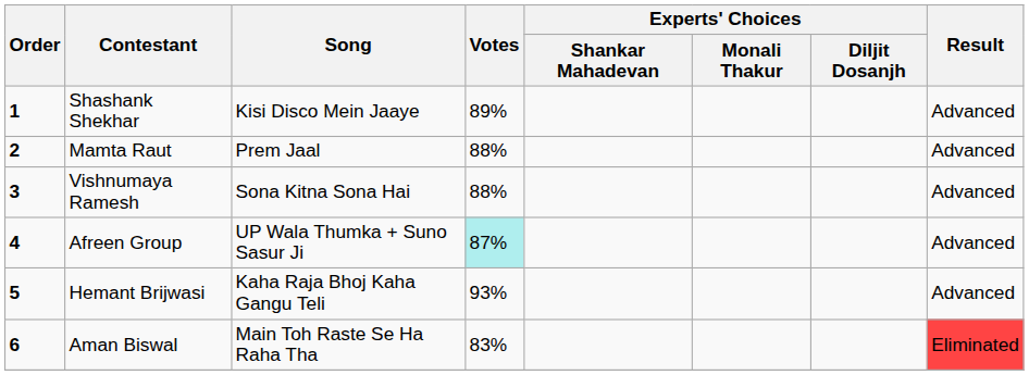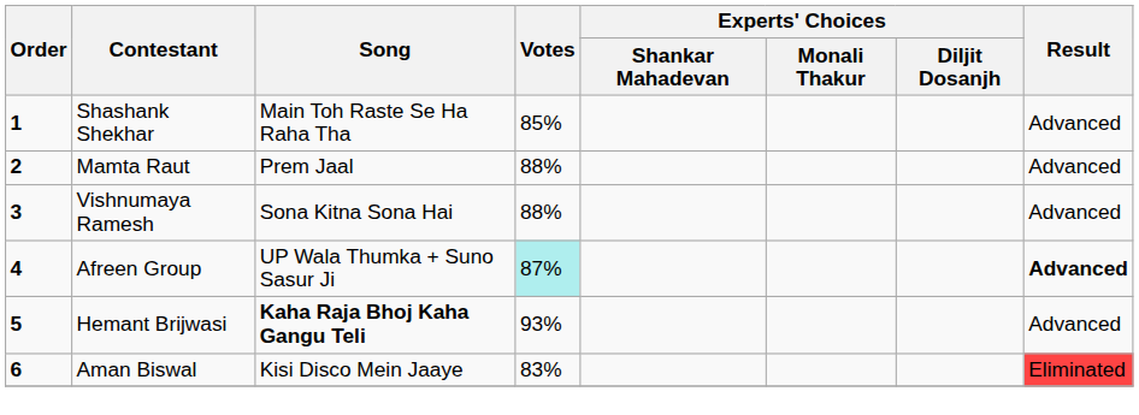Shashank Shekhar | Song: Kisi Disco Mein Jaaye -> Main Toh Raste Se Ha Raha Tha
Shashank Shekhar | Votes: 89% -> 85%
Afreen Group | Result: normal -> bold
Hemant Brijwasi | Song: normal -> bold
Aman Biswal | Song: Main Toh Raste Se Ha Raha Tha -> Kisi Disco Mein Jaaye
